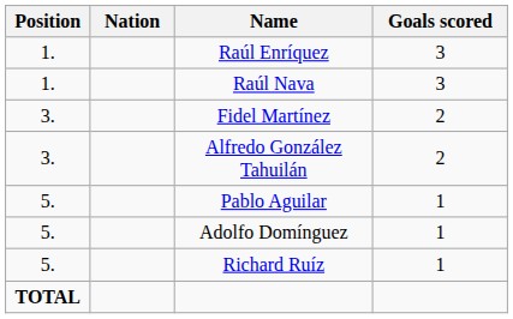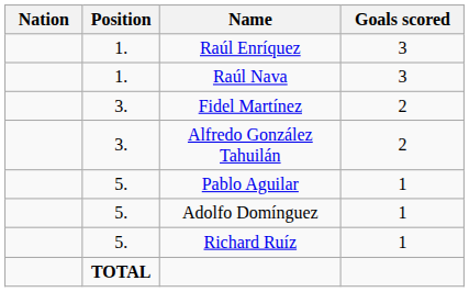columns swapped: Position <-> Nation
